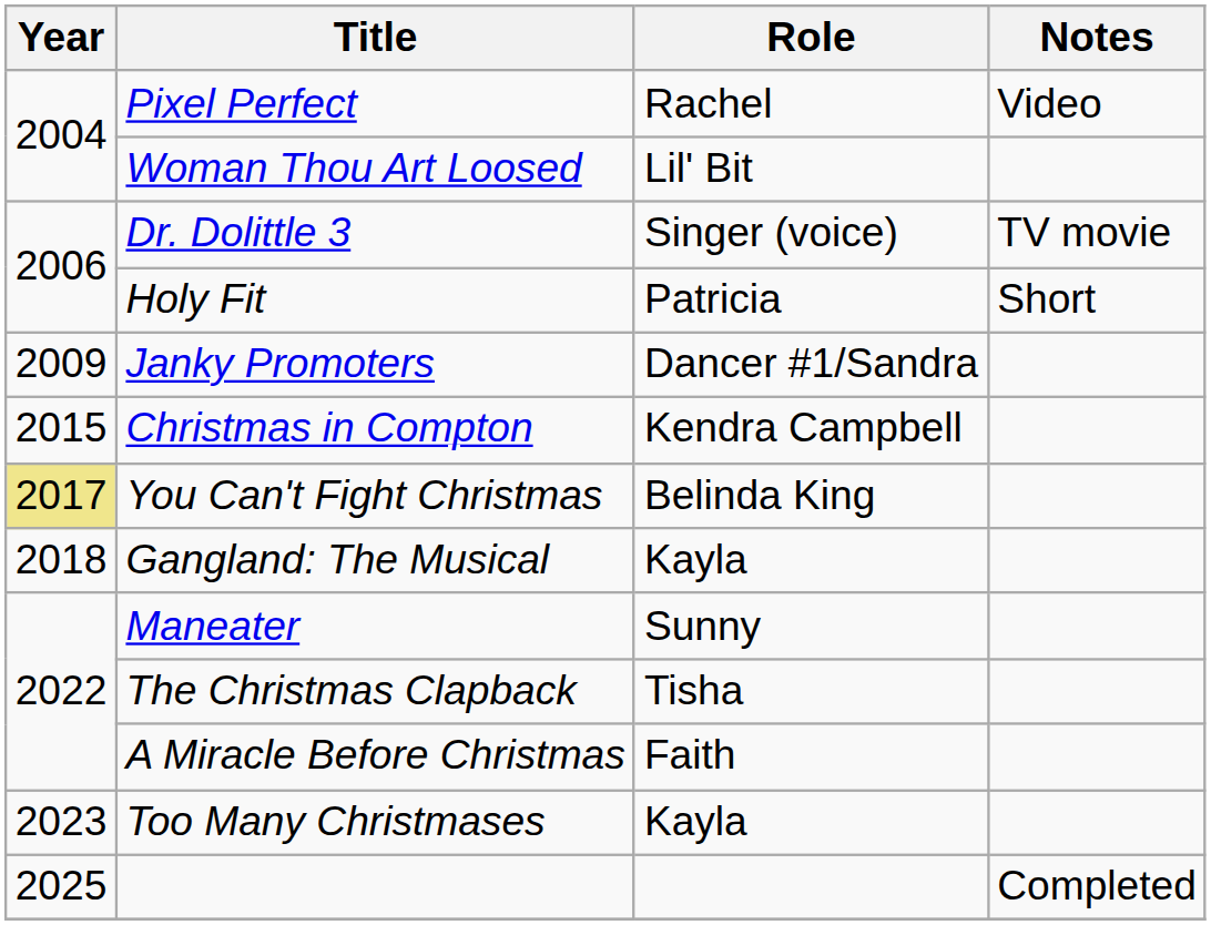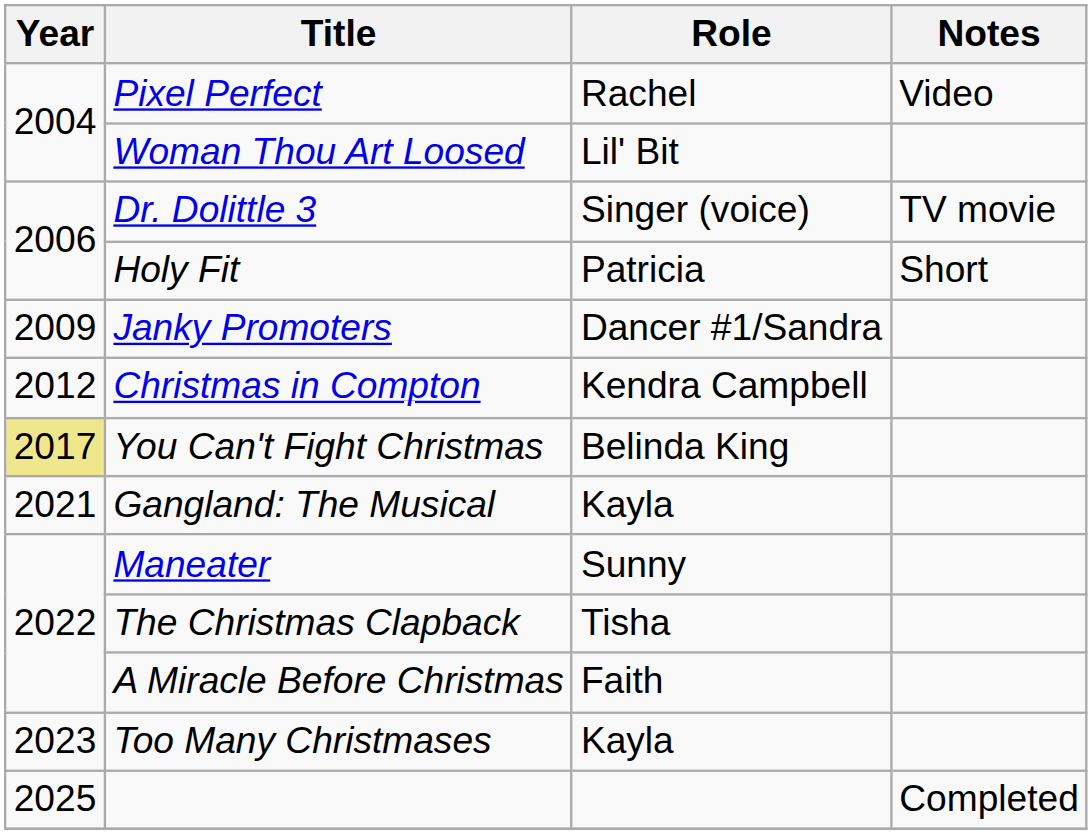Christmas in Compton | Year: 2015 -> 2012
Gangland: The Musical | Year: 2018 -> 2021
